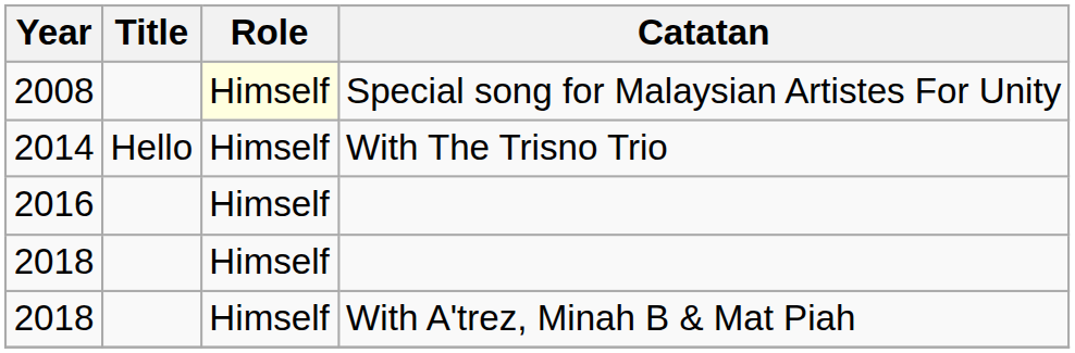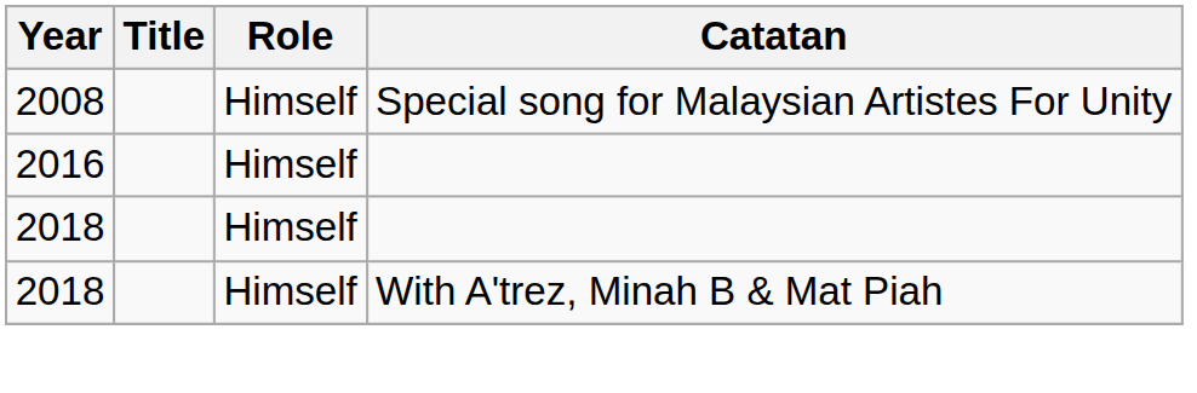2008 | Role: lightyellow background -> no background
- row: 2014 | Hello | Himself | With The Trisno Trio
